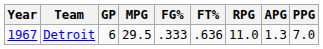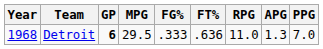Detroit | Year: 1967 -> 1968
Detroit | GP: normal -> bold
